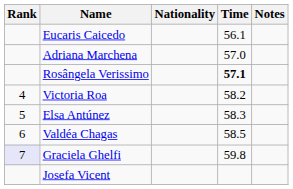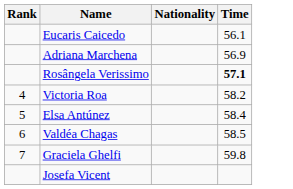- column: Notes
Adriana Marchena | Time: 57.0 -> 56.9
Elsa Antúnez | Time: 58.3 -> 58.4
Graciela Ghelfi | Rank: lavender background -> no background
